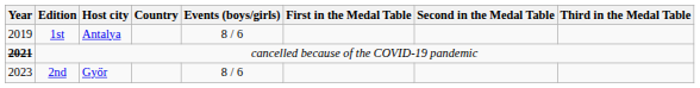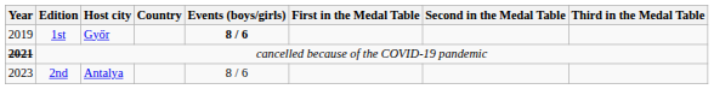1st | Host city: Antalya -> Győr
1st | Events (boys/girls): normal -> bold
2nd | Host city: Győr -> Antalya
